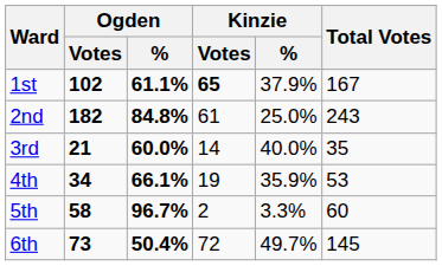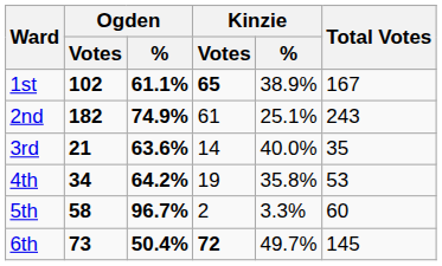1st | Kinzie / %: 37.9% -> 38.9%
2nd | Ogden / %: 84.8% -> 74.9%
2nd | Kinzie / %: 25.0% -> 25.1%
3rd | Ogden / %: 60.0% -> 63.6%
4th | Ogden / %: 66.1% -> 64.2%
4th | Kinzie / %: 35.9% -> 35.8%
6th | Kinzie / Votes: normal -> bold
